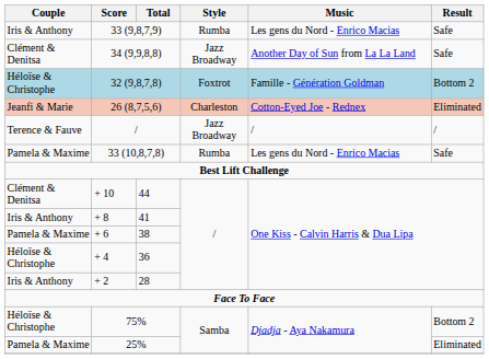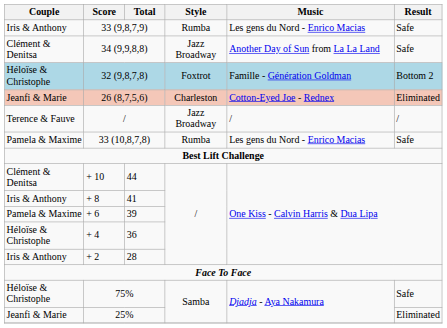+ 6 | Total: 38 -> 39
75% | Result: Bottom 2 -> Safe
25% | Couple: Pamela & Maxime -> Jeanfi & Marie
